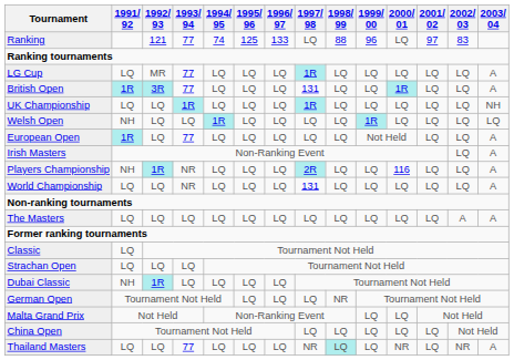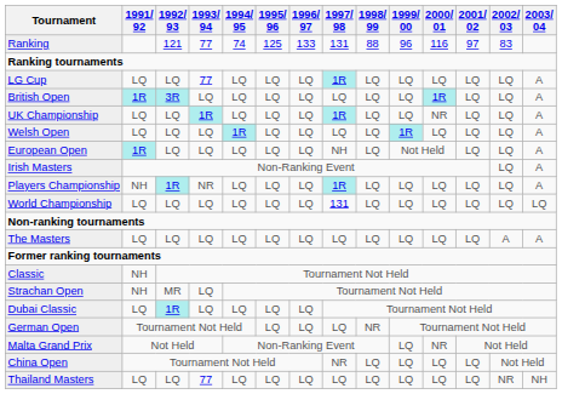Ranking | 1997/ 98: LQ -> 131
Ranking | 2000/ 01: LQ -> 116
LG Cup | 1992/ 93: MR -> LQ
British Open | 1993/ 94: 77 -> LQ
British Open | 1997/ 98: 131 -> LQ
UK Championship | 2000/ 01: LQ -> NR
UK Championship | 2003/ 04: NH -> A
Welsh Open | 1991/ 92: NH -> LQ
Welsh Open | 2003/ 04: LQ -> A
European Open | 1993/ 94: 77 -> LQ
European Open | 1997/ 98: LQ -> NH
Players Championship | 1997/ 98: 2R -> 1R
Players Championship | 2000/ 01: 116 -> LQ
World Championship | 1993/ 94: NR -> LQ
World Championship | 2003/ 04: A -> LQ
Classic | 1991/ 92: LQ -> NH
Strachan Open | 1991/ 92: LQ -> NH
Strachan Open | 1992/ 93: LQ -> MR
Dubai Classic | 1991/ 92: NH -> LQ
Malta Grand Prix | 2000/ 01: LQ -> NR
China Open | 1997/ 98: LQ -> NR
Thailand Masters | 1997/ 98: NR -> LQ
Thailand Masters | 1998/ 99: paleturquoise background -> no background
Thailand Masters | 2000/ 01: NR -> LQ
Thailand Masters | 2003/ 04: A -> NH
